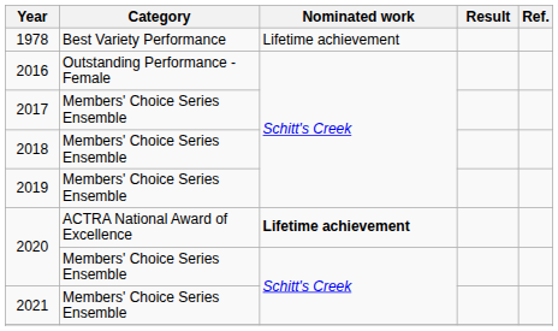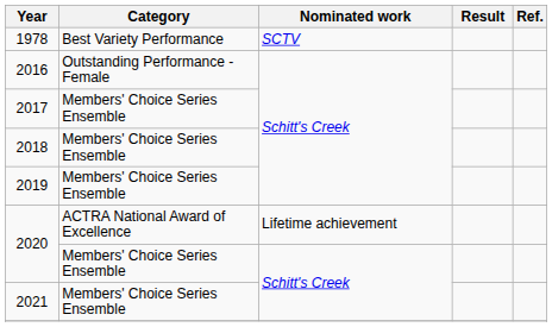1978 | Nominated work: Lifetime achievement -> SCTV
2020 / ACTRA National Award of Excellence | Nominated work: bold -> normal
